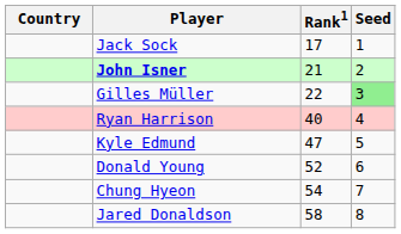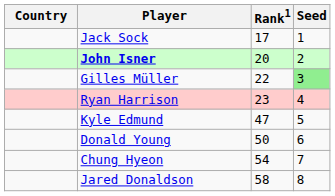John Isner | Rank1: 21 -> 20
Ryan Harrison | Rank1: 40 -> 23
Donald Young | Rank1: 52 -> 50
